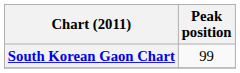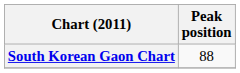South Korean Gaon Chart | Peak position: 99 -> 88
